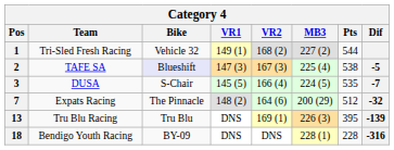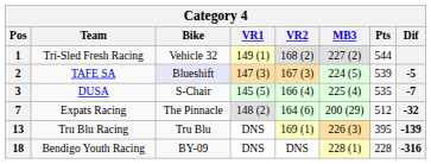2 | MB3: 225 (4) -> 224 (5)
2 | Pts: 538 -> 539
3 | MB3: 224 (5) -> 225 (4)
